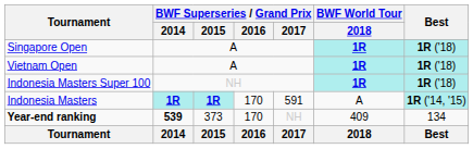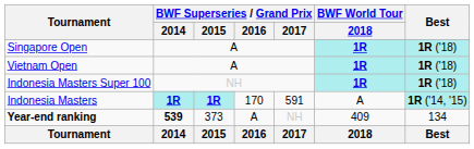Year-end ranking | BWF Superseries / Grand Prix / 2016: 170 -> A
